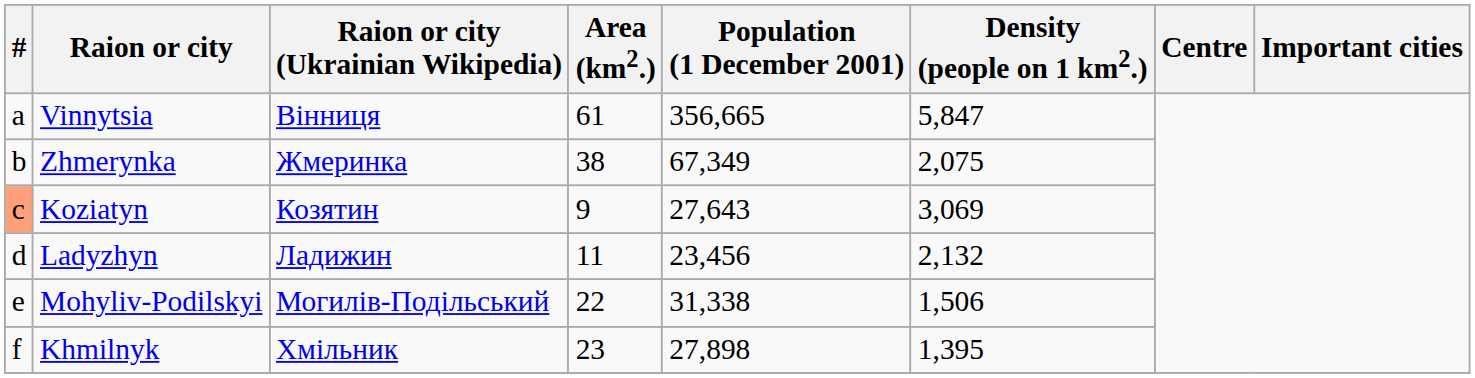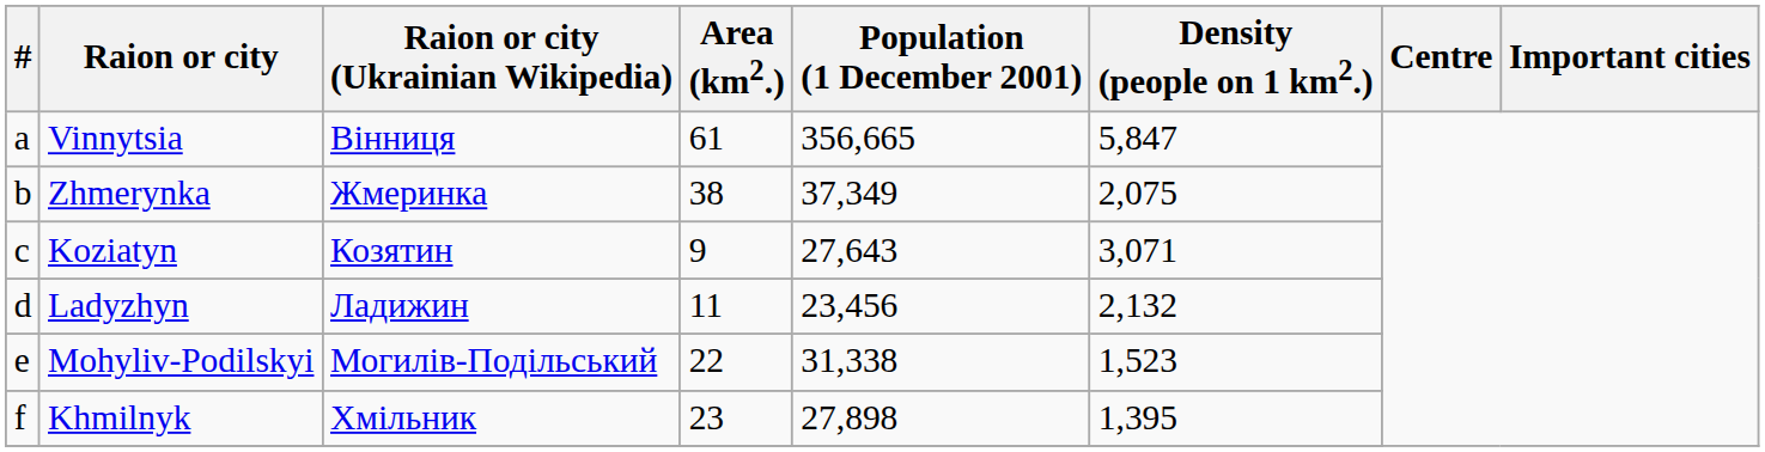Zhmerynka | Population (1 December 2001): 67,349 -> 37,349
Koziatyn | #: lightsalmon background -> no background
Koziatyn | Density (people on 1 km2.): 3,069 -> 3,071
Mohyliv-Podilskyi | Density (people on 1 km2.): 1,506 -> 1,523
